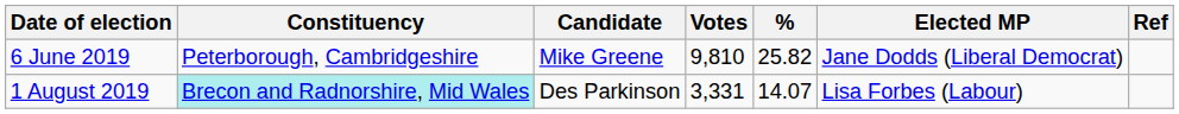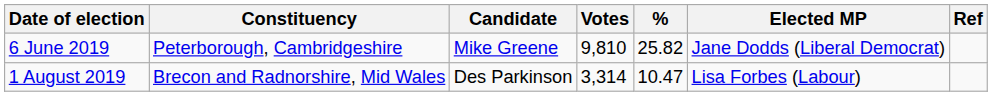1 August 2019 | Constituency: paleturquoise background -> no background
1 August 2019 | Votes: 3,331 -> 3,314
1 August 2019 | %: 14.07 -> 10.47
